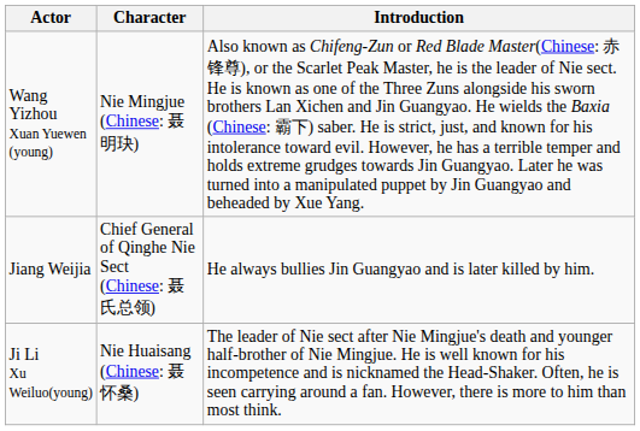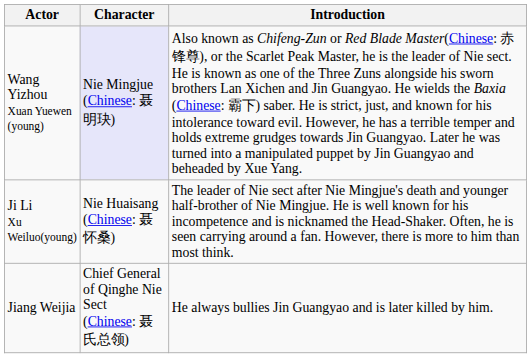Wang Yizhou Xuan Yuewen (young) | Character: no background -> lavender background
rows swapped: Ji Li Xu Weiluo(young) <-> Jiang Weijia
